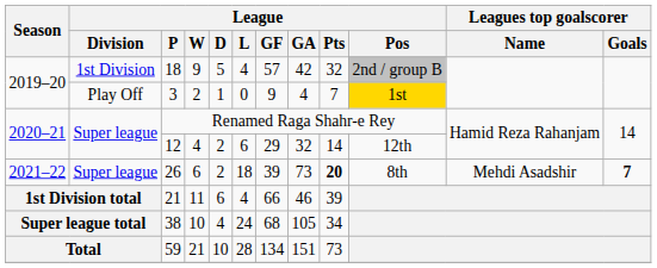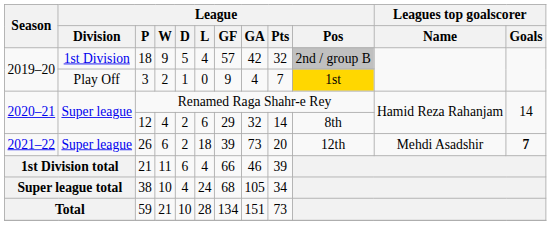12 | League / Pos: 12th -> 8th
26 | League / Pts: bold -> normal
26 | League / Pos: 8th -> 12th
